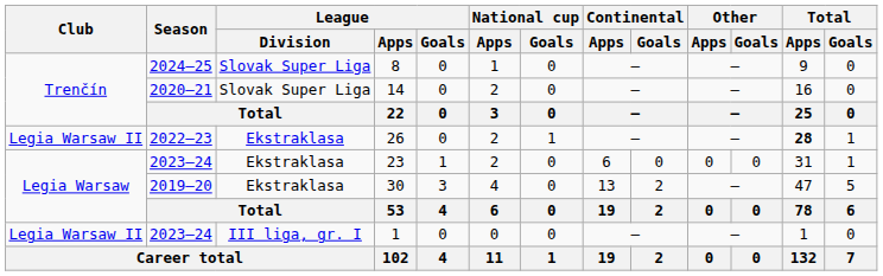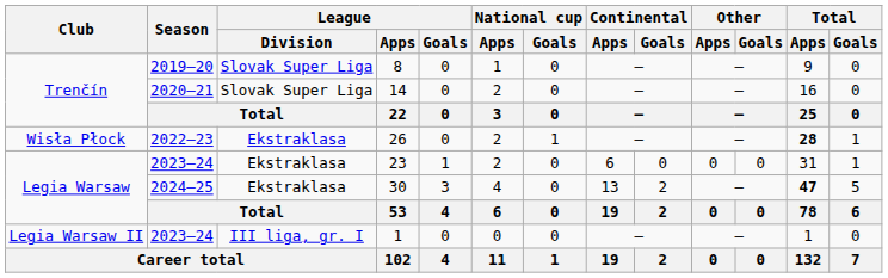8 | Season: 2024–25 -> 2019–20
26 | Club: Legia Warsaw II -> Wisła Płock
30 | Season: 2019–20 -> 2024–25
30 | Total / Apps: normal -> bold
